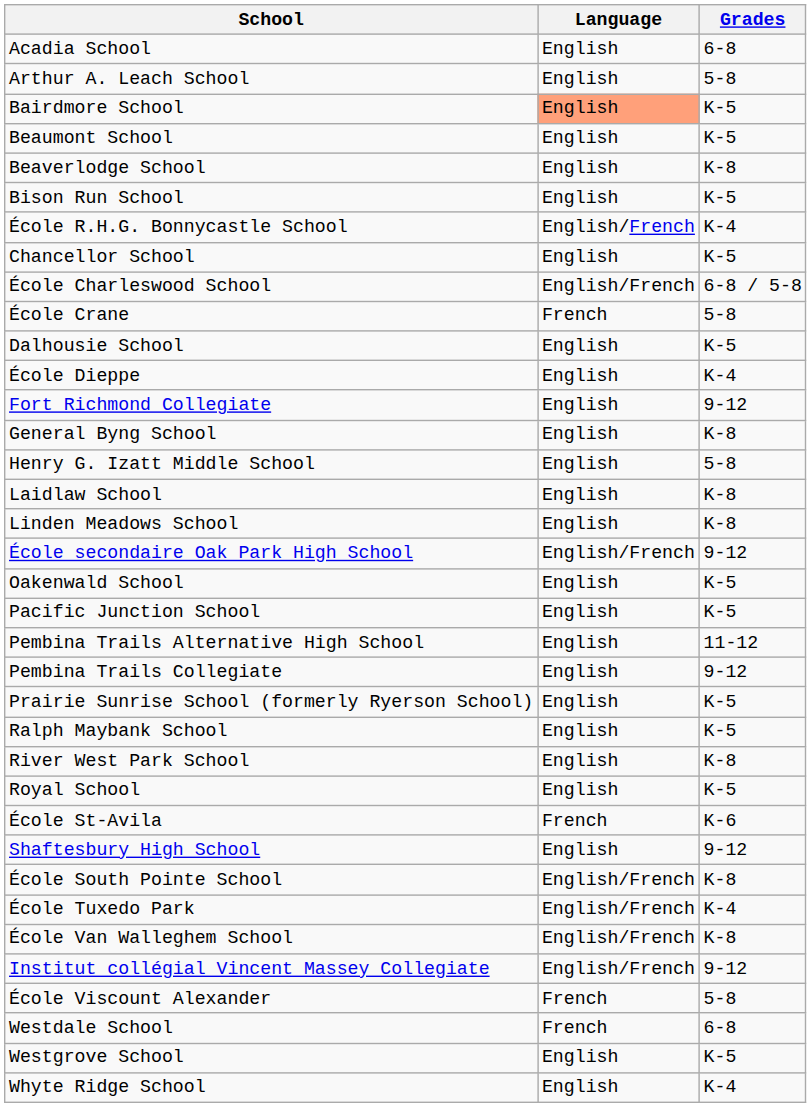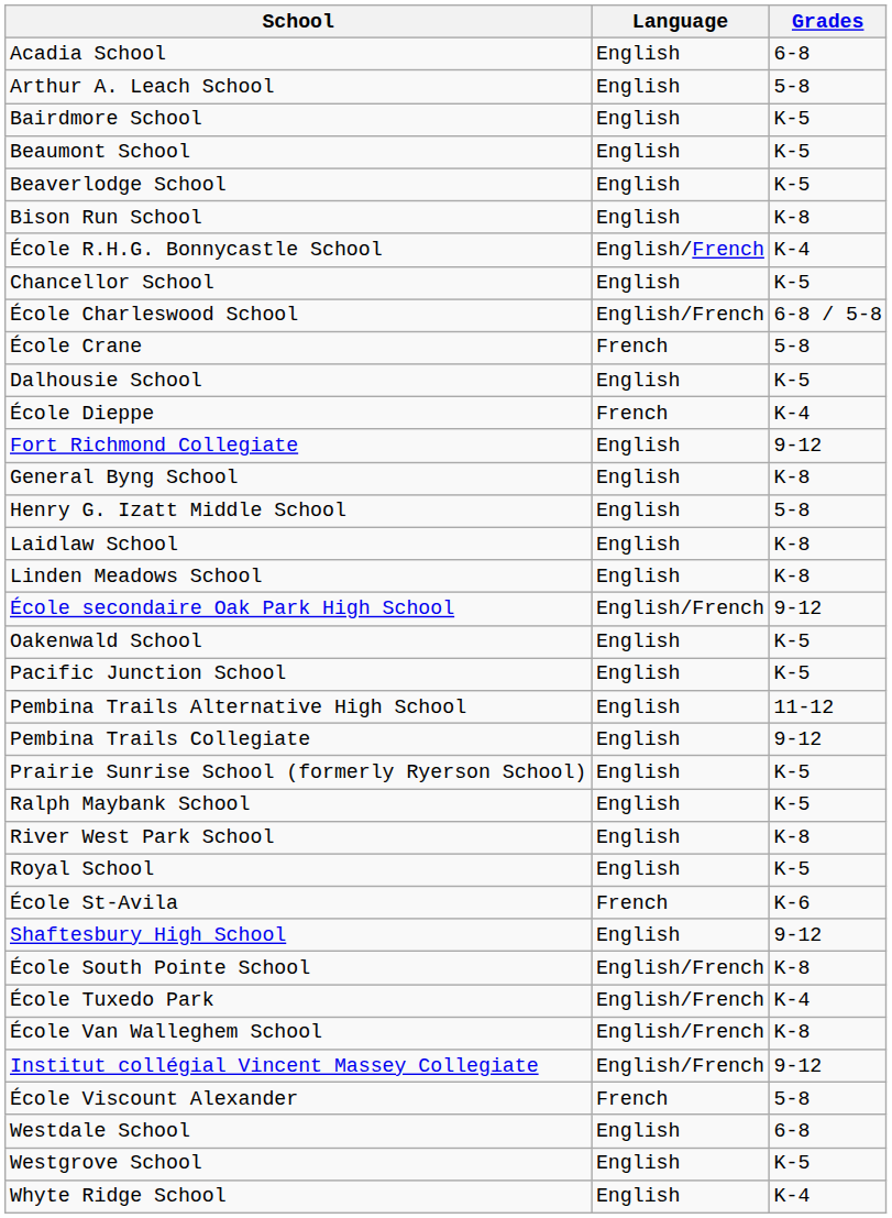Bairdmore School | Language: lightsalmon background -> no background
Beaverlodge School | Grades: K-8 -> K-5
Bison Run School | Grades: K-5 -> K-8
École Dieppe | Language: English -> French
Westdale School | Language: French -> English
